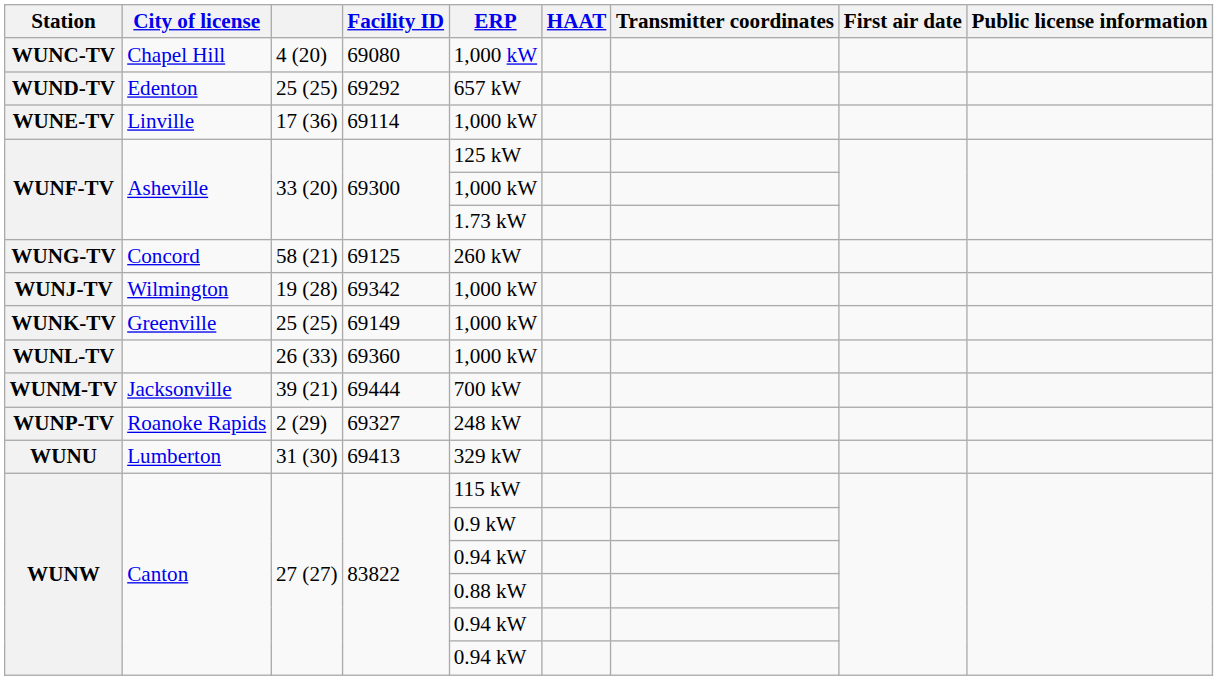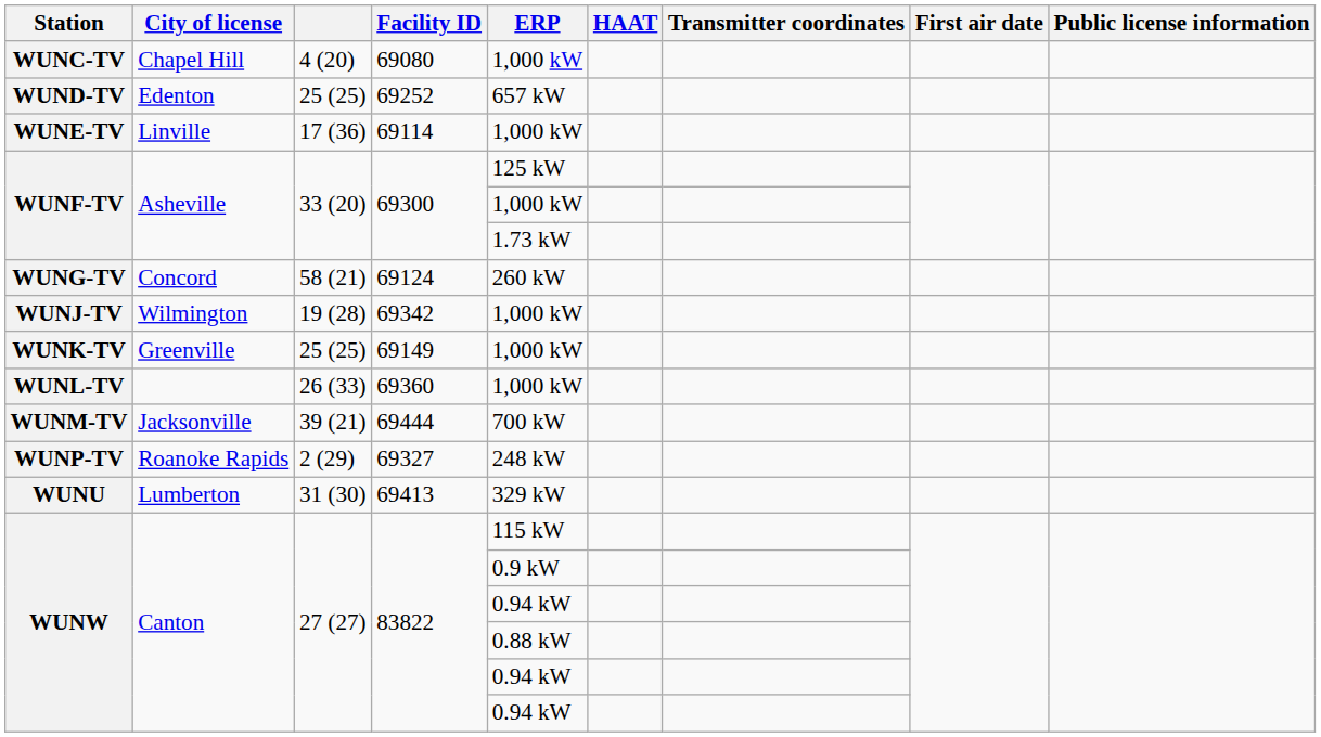WUND-TV | Facility ID: 69292 -> 69252
WUNG-TV | Facility ID: 69125 -> 69124
